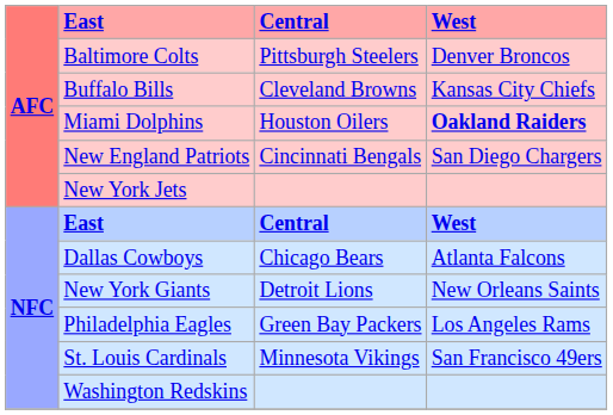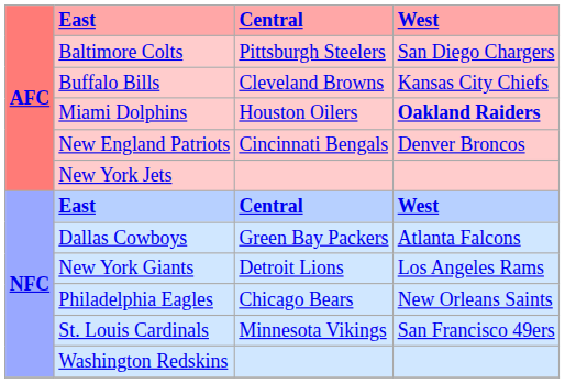Baltimore Colts | West: Denver Broncos -> San Diego Chargers
New England Patriots | West: San Diego Chargers -> Denver Broncos
Dallas Cowboys | Central: Chicago Bears -> Green Bay Packers
New York Giants | West: New Orleans Saints -> Los Angeles Rams
Philadelphia Eagles | Central: Green Bay Packers -> Chicago Bears
Philadelphia Eagles | West: Los Angeles Rams -> New Orleans Saints
